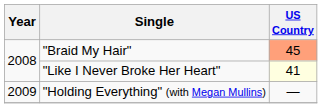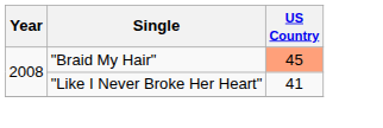"Like I Never Broke Her Heart" | US Country: lightyellow background -> no background
- row: 2009 | "Holding Everything" (with Megan Mullins) | —
